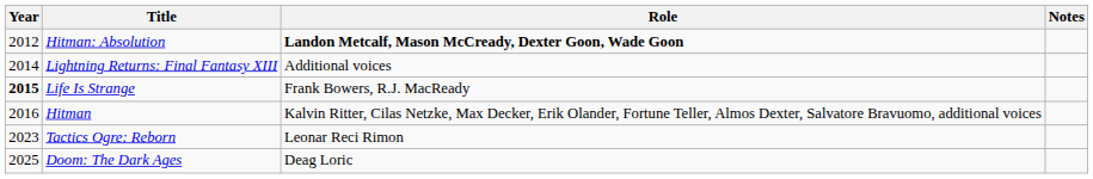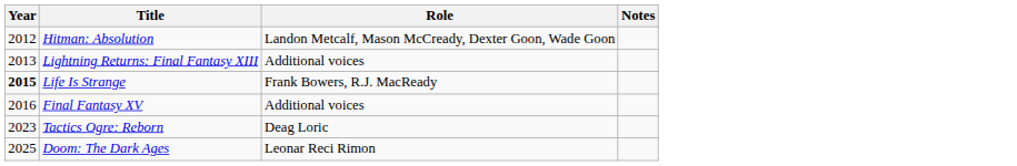Hitman: Absolution | Role: bold -> normal
Lightning Returns: Final Fantasy XIII | Year: 2014 -> 2013
- row: 2016 | Hitman | Kalvin Ritter, Cilas Netzke, Max Decker, Erik Olander, Fortune Teller, Almos Dexter, Salvatore Bravuomo, additional voices
+ row: 2016 | Final Fantasy XV | Additional voices
Tactics Ogre: Reborn | Role: Leonar Reci Rimon -> Deag Loric
Doom: The Dark Ages | Role: Deag Loric -> Leonar Reci Rimon
